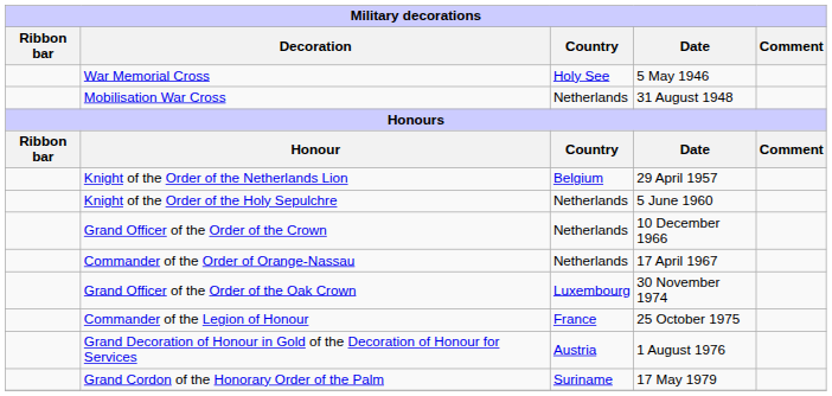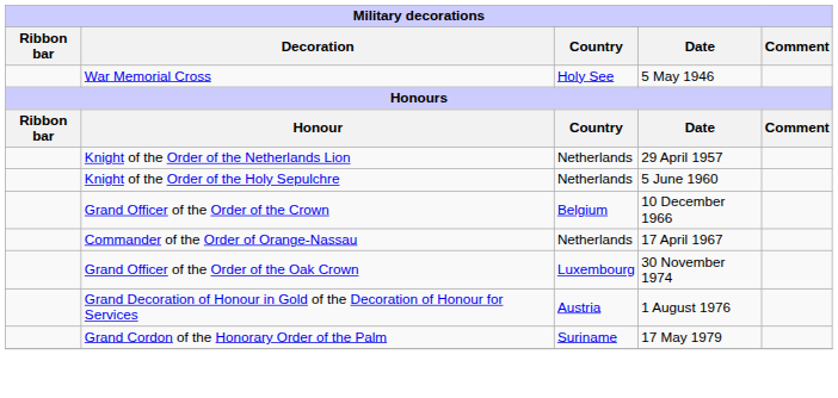- row: Mobilisation War Cross | Netherlands | 31 August 1948
Knight of the Order of the Netherlands Lion | Country: Belgium -> Netherlands
Grand Officer of the Order of the Crown | Country: Netherlands -> Belgium
- row: Commander of the Legion of Honour | France | 25 October 1975
